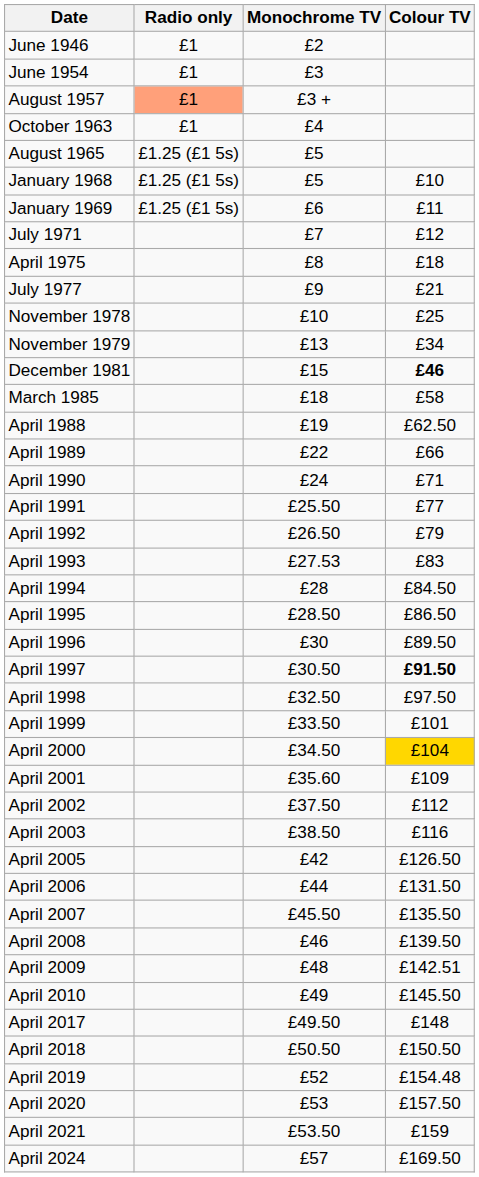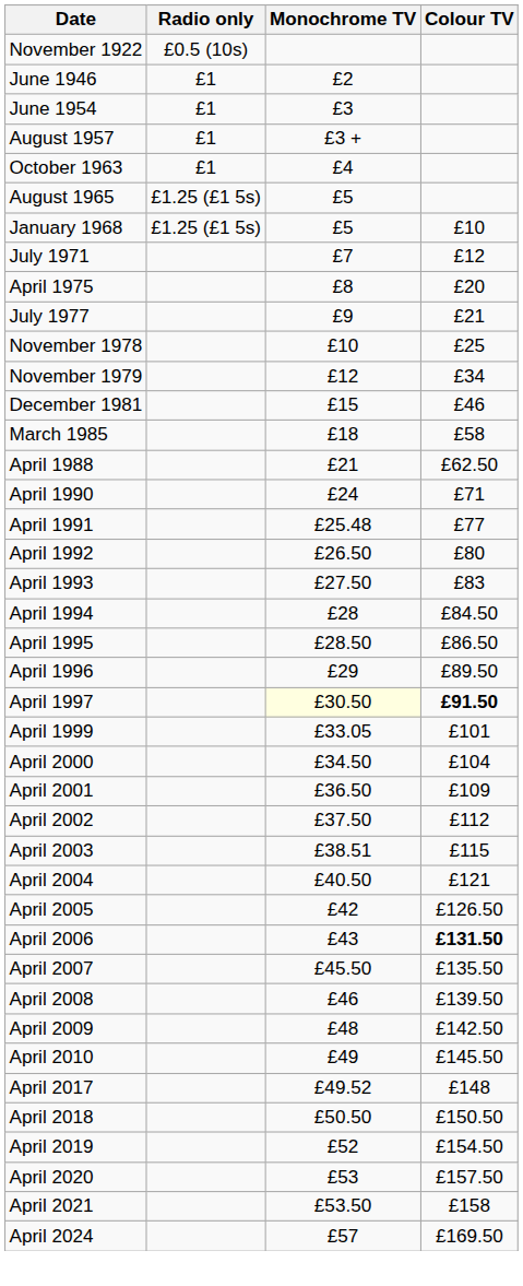+ row: November 1922 | £0.5 (10s)
August 1957 | Radio only: lightsalmon background -> no background
- row: January 1969 | £1.25 (£1 5s) | £6 | £11
April 1975 | Colour TV: £18 -> £20
November 1979 | Monochrome TV: £13 -> £12
December 1981 | Colour TV: bold -> normal
April 1988 | Monochrome TV: £19 -> £21
- row: April 1989 | £22 | £66
April 1991 | Monochrome TV: £25.50 -> £25.48
April 1992 | Colour TV: £79 -> £80
April 1993 | Monochrome TV: £27.53 -> £27.50
April 1996 | Monochrome TV: £30 -> £29
April 1997 | Monochrome TV: no background -> lightyellow background
- row: April 1998 | £32.50 | £97.50
April 1999 | Monochrome TV: £33.50 -> £33.05
April 2000 | Colour TV: gold background -> no background
April 2001 | Monochrome TV: £35.60 -> £36.50
April 2003 | Monochrome TV: £38.50 -> £38.51
April 2003 | Colour TV: £116 -> £115
+ row: April 2004 | £40.50 | £121
April 2006 | Monochrome TV: £44 -> £43
April 2006 | Colour TV: normal -> bold
April 2009 | Colour TV: £142.51 -> £142.50
April 2017 | Monochrome TV: £49.50 -> £49.52
April 2019 | Colour TV: £154.48 -> £154.50
April 2021 | Colour TV: £159 -> £158
